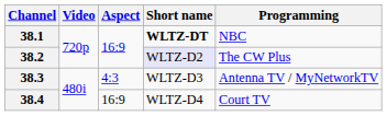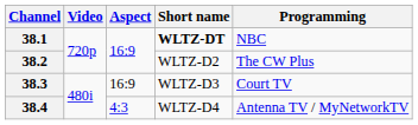38.2 | Short name: lavender background -> no background
38.3 | Aspect: 4:3 -> 16:9
38.3 | Programming: Antenna TV / MyNetworkTV -> Court TV
38.4 | Aspect: 16:9 -> 4:3
38.4 | Programming: Court TV -> Antenna TV / MyNetworkTV
